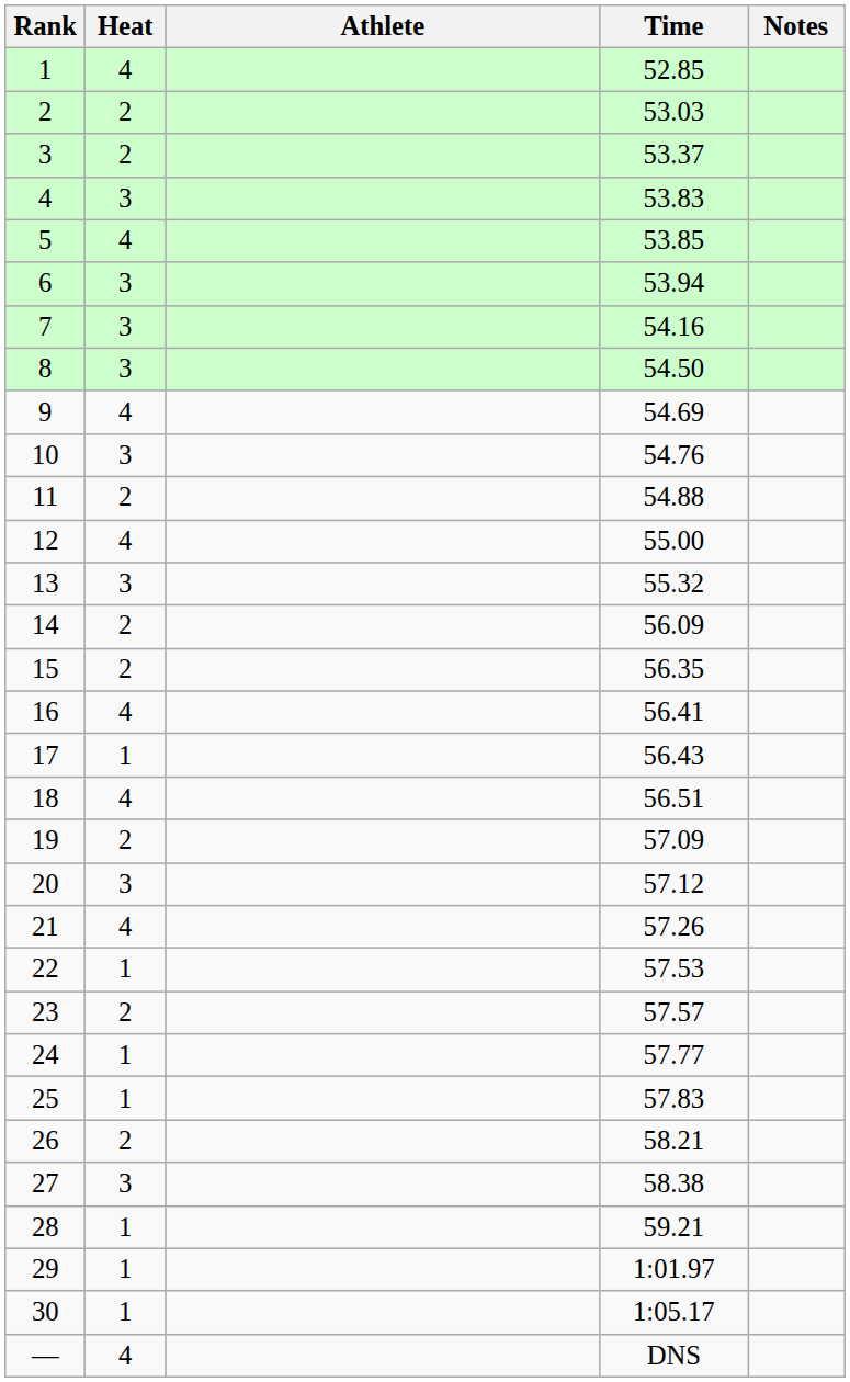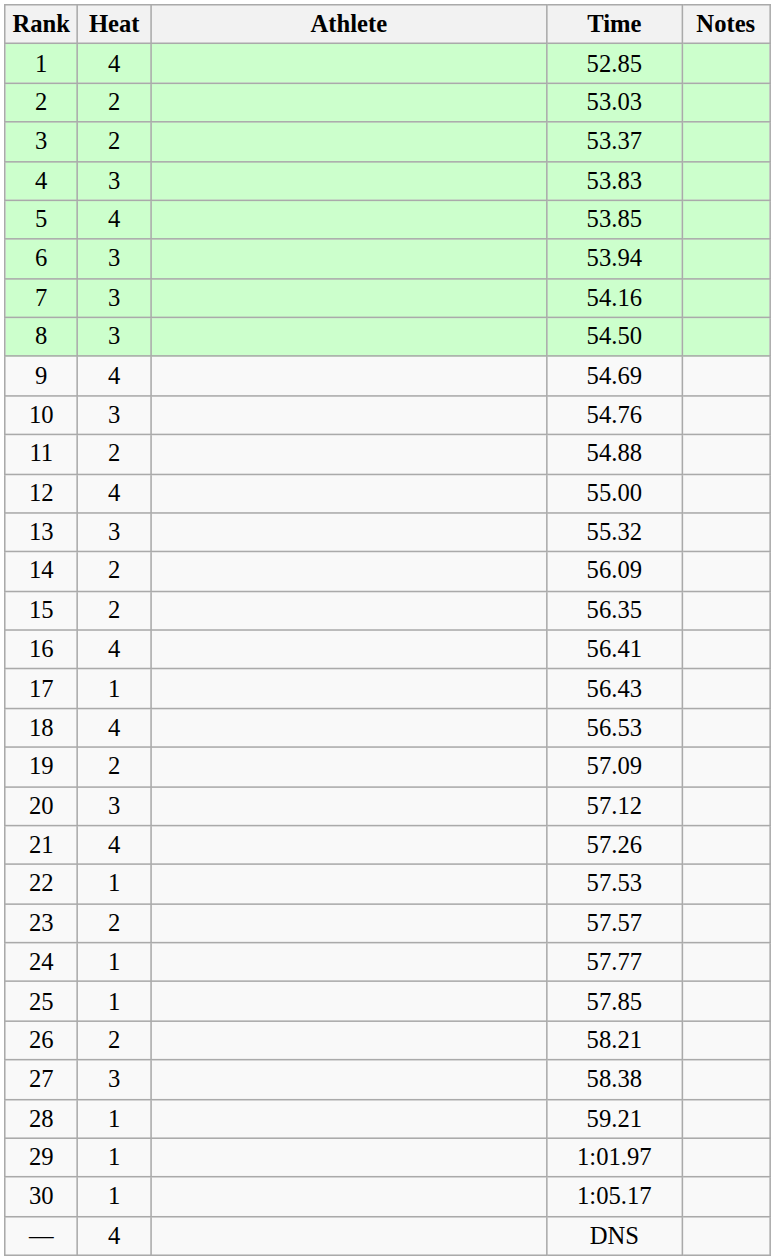18 | Time: 56.51 -> 56.53
25 | Time: 57.83 -> 57.85
